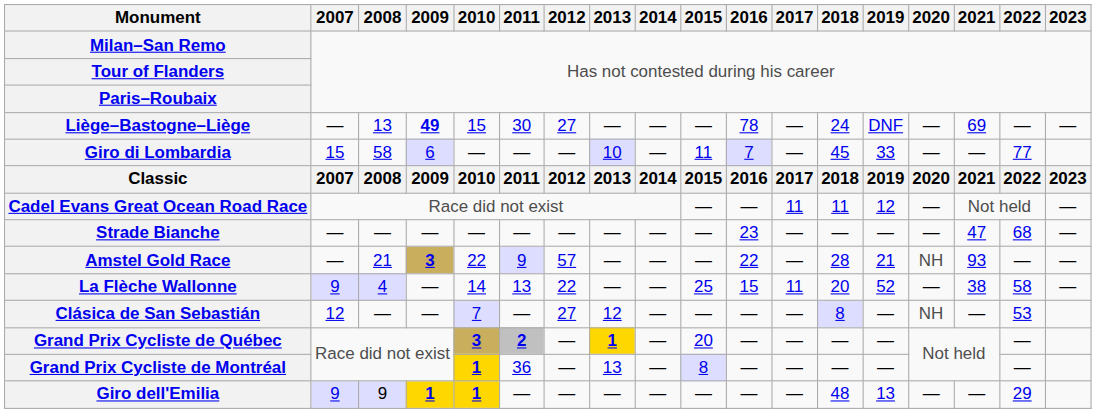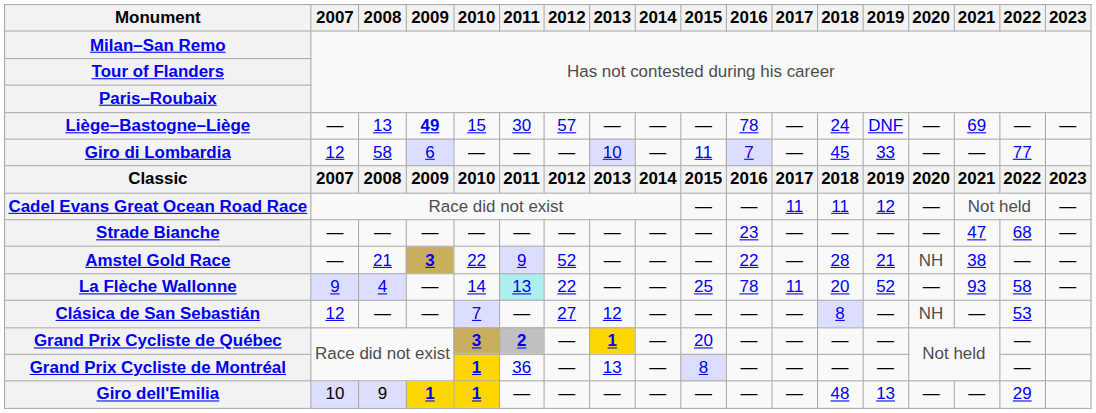Liège–Bastogne–Liège | 2012: 27 -> 57
Giro di Lombardia | 2007: 15 -> 12
Amstel Gold Race | 2012: 57 -> 52
Amstel Gold Race | 2021: 93 -> 38
La Flèche Wallonne | 2011: no background -> paleturquoise background
La Flèche Wallonne | 2016: 15 -> 78
La Flèche Wallonne | 2021: 38 -> 93
Giro dell'Emilia | 2007: 9 -> 10
